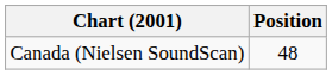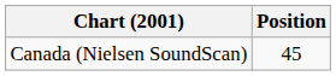Canada (Nielsen SoundScan) | Position: 48 -> 45
